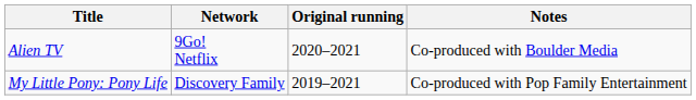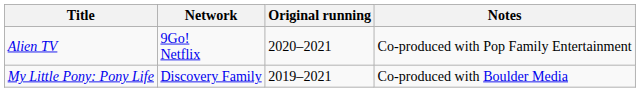Alien TV | Notes: Co-produced with Boulder Media -> Co-produced with Pop Family Entertainment
My Little Pony: Pony Life | Notes: Co-produced with Pop Family Entertainment -> Co-produced with Boulder Media
